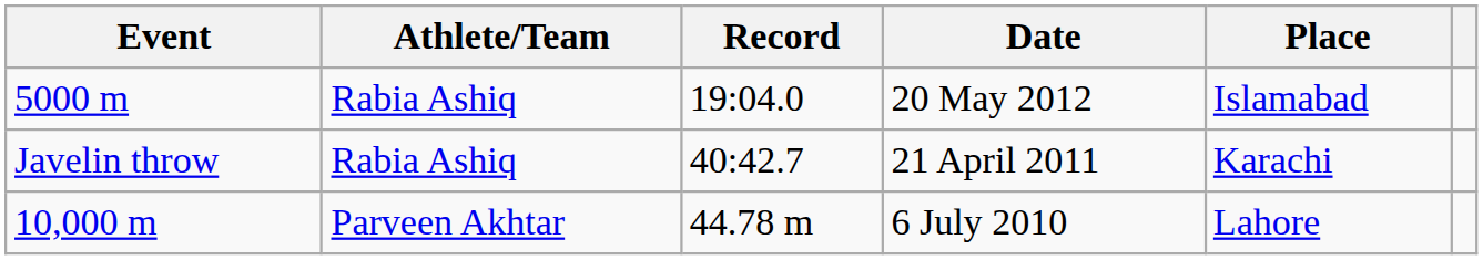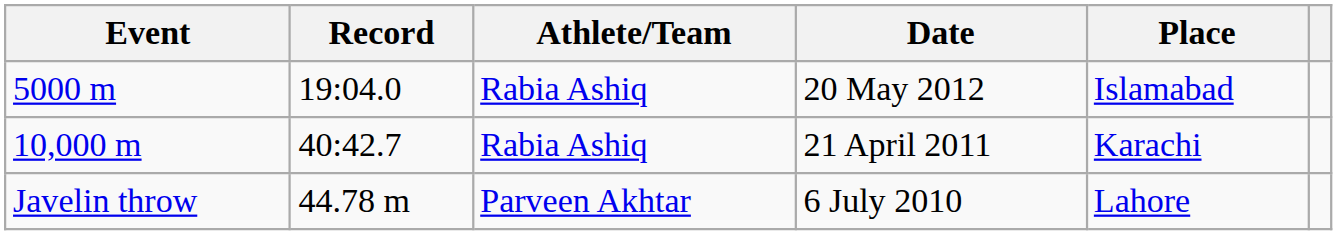columns swapped: Record <-> Athlete/Team
21 April 2011 | Event: Javelin throw -> 10,000 m
6 July 2010 | Event: 10,000 m -> Javelin throw
